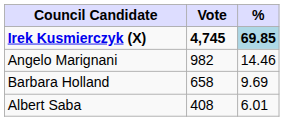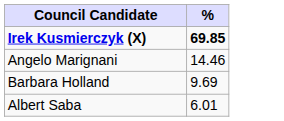- column: Vote | 4,745 | 982 | 658 | 408
Irek Kusmierczyk (X) | %: lightblue background -> no background
